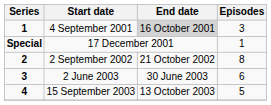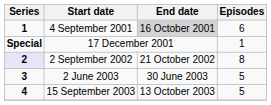4 September 2001 | Episodes: 3 -> 6
2 September 2002 | Series: no background -> lavender background
2 June 2003 | Episodes: 6 -> 5
